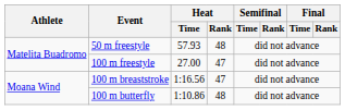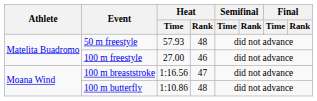100 m freestyle | Heat / Rank: 47 -> 46
